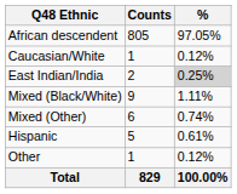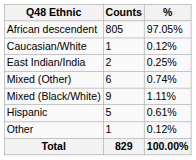East Indian/India | %: lightgrey background -> no background
rows swapped: Mixed (Black/White) <-> Mixed (Other)
